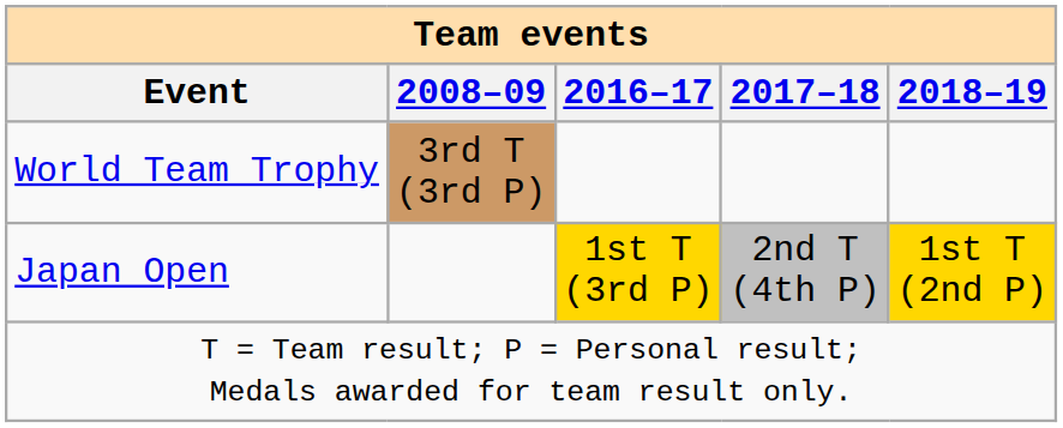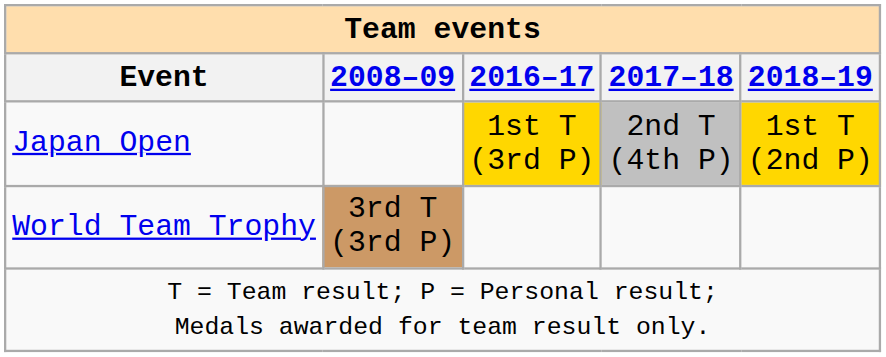rows swapped: World Team Trophy <-> Japan Open
